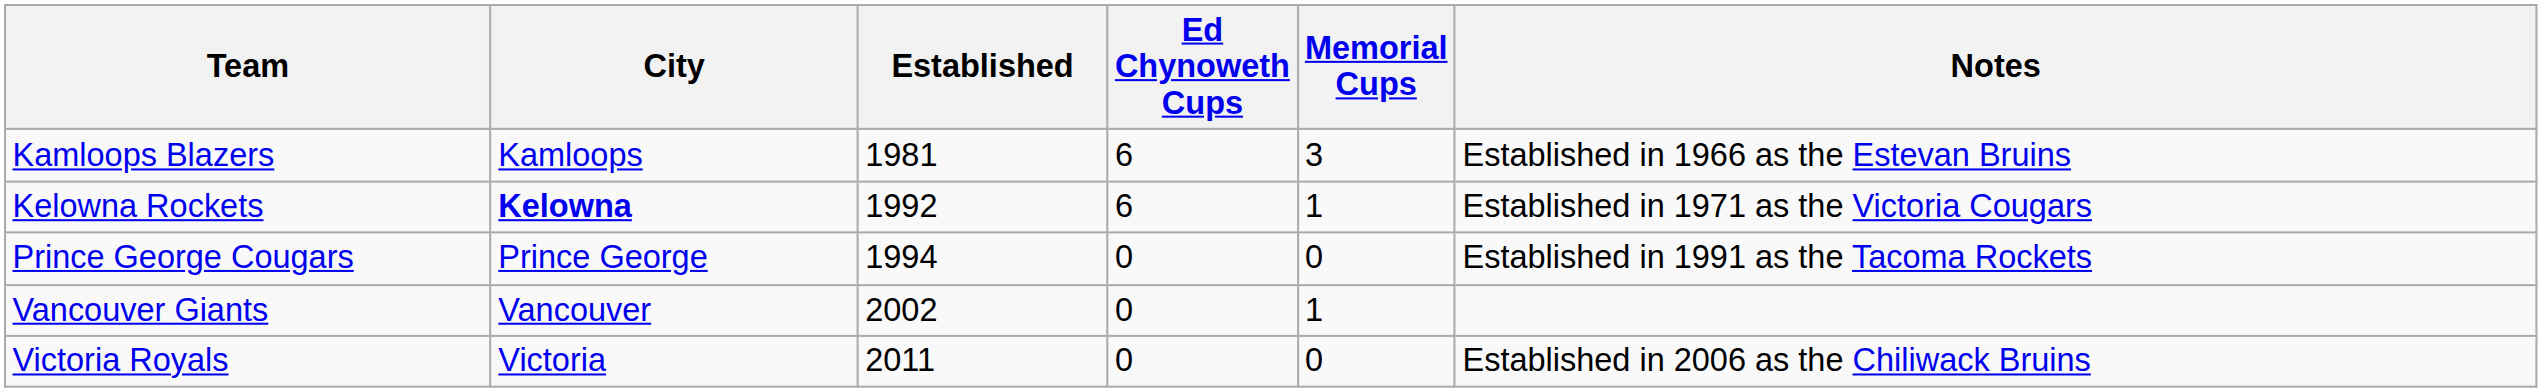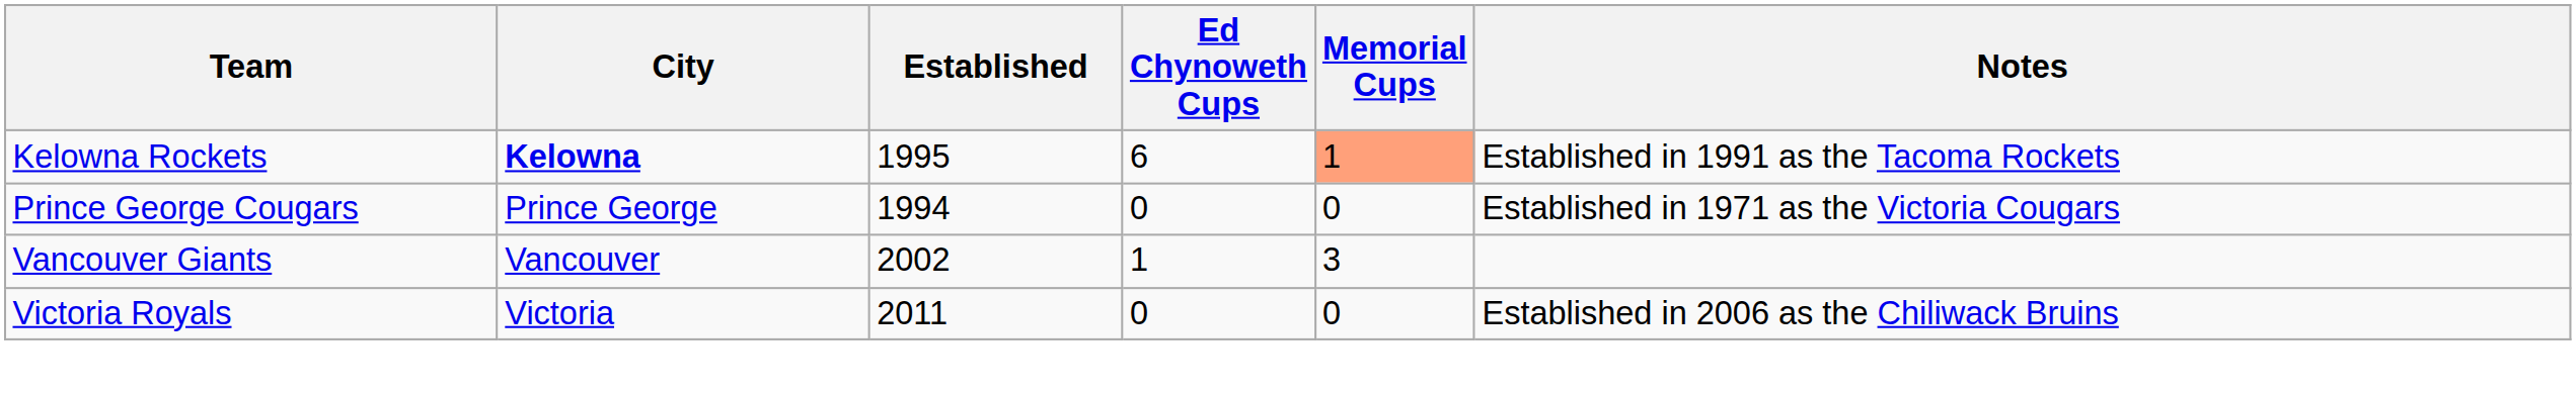- row: Kamloops Blazers | Kamloops | 1981 | 6 | 3 | Established in 1966 as the Estevan Bruins
Kelowna Rockets | Established: 1992 -> 1995
Kelowna Rockets | Memorial Cups: no background -> lightsalmon background
Kelowna Rockets | Notes: Established in 1971 as the Victoria Cougars -> Established in 1991 as the Tacoma Rockets
Prince George Cougars | Notes: Established in 1991 as the Tacoma Rockets -> Established in 1971 as the Victoria Cougars
Vancouver Giants | Ed Chynoweth Cups: 0 -> 1
Vancouver Giants | Memorial Cups: 1 -> 3
